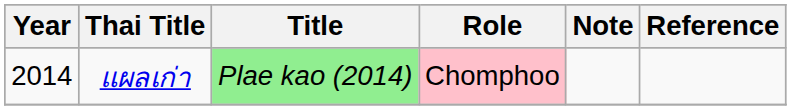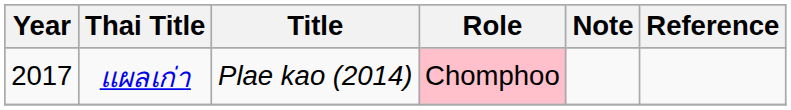แผลเก่า | Year: 2014 -> 2017
แผลเก่า | Title: lightgreen background -> no background
